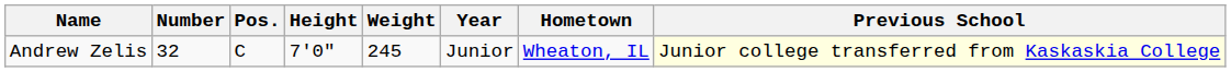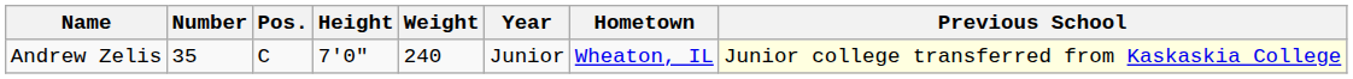Andrew Zelis | Number: 32 -> 35
Andrew Zelis | Weight: 245 -> 240
